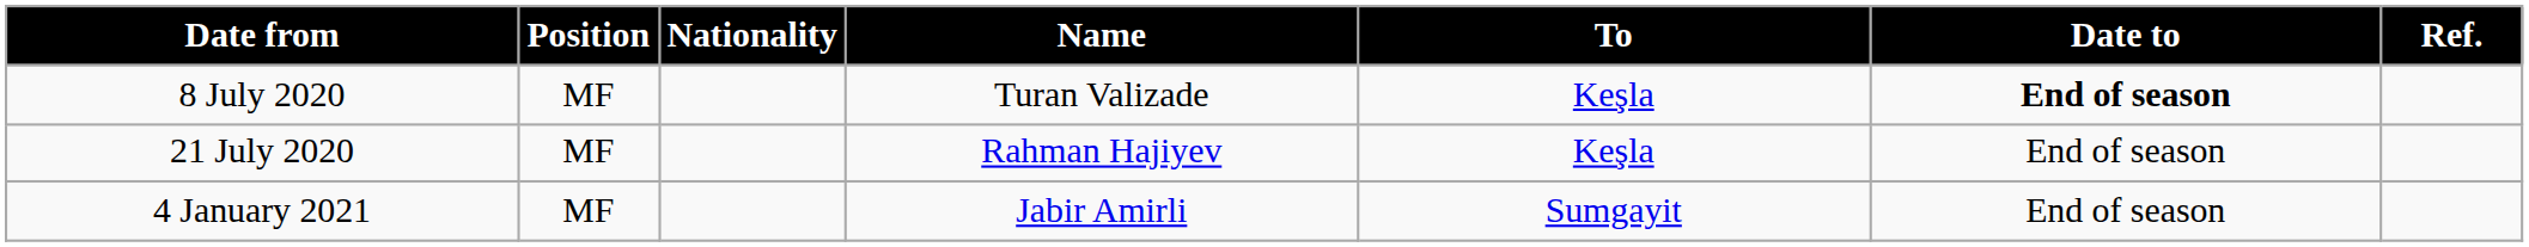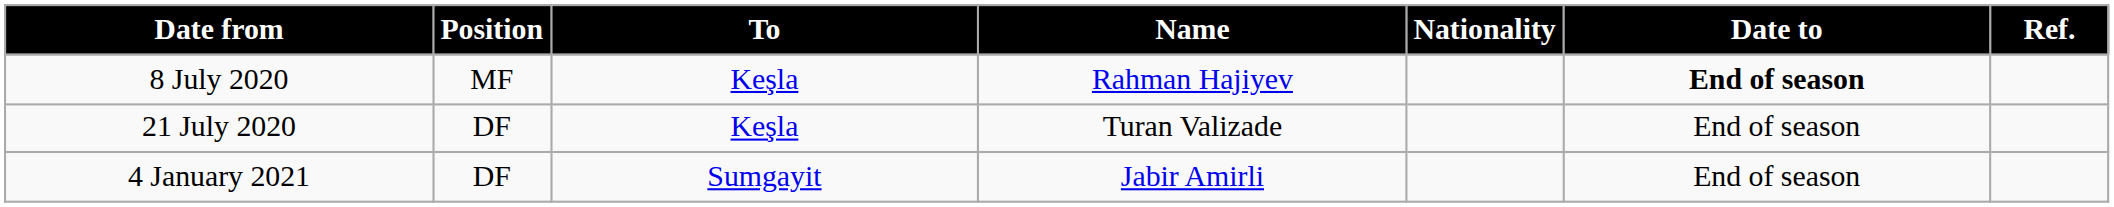columns swapped: Nationality <-> To
8 July 2020 | Name: Turan Valizade -> Rahman Hajiyev
21 July 2020 | Position: MF -> DF
21 July 2020 | Name: Rahman Hajiyev -> Turan Valizade
4 January 2021 | Position: MF -> DF
